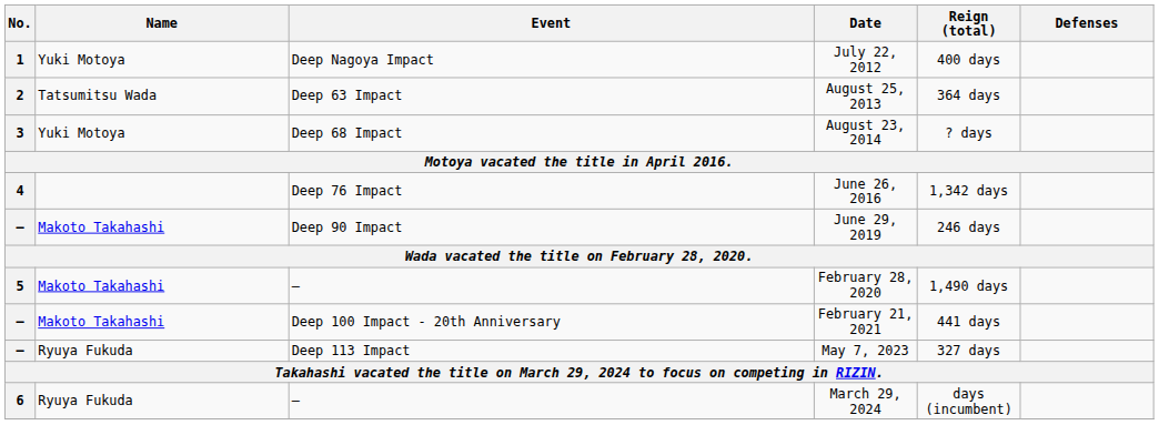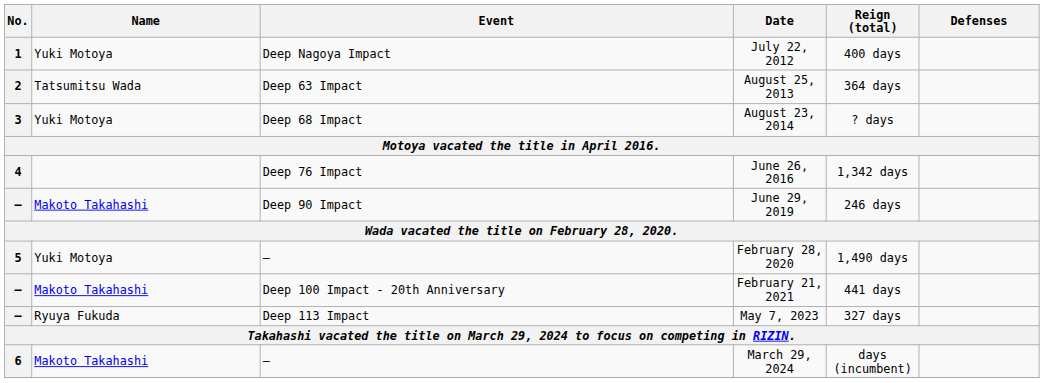February 28, 2020 | Name: Makoto Takahashi -> Yuki Motoya
March 29, 2024 | Name: Ryuya Fukuda -> Makoto Takahashi
